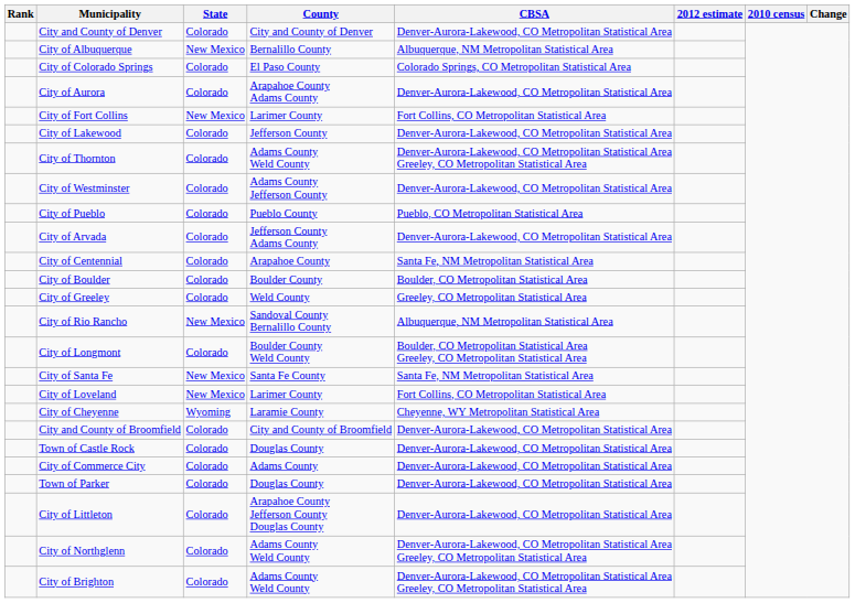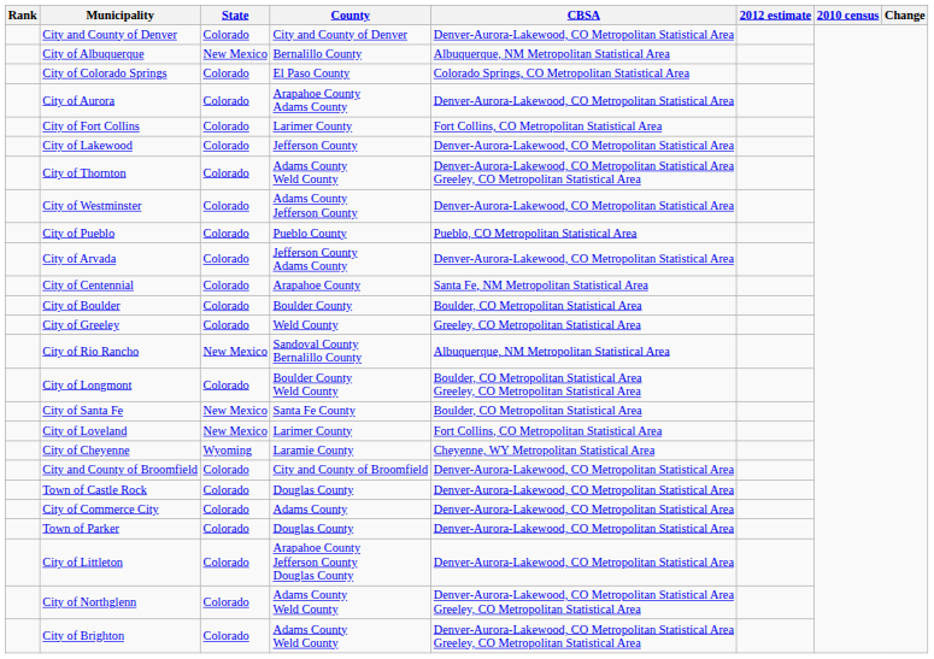City of Fort Collins | State: New Mexico -> Colorado
City of Santa Fe | CBSA: Santa Fe, NM Metropolitan Statistical Area -> Boulder, CO Metropolitan Statistical Area
